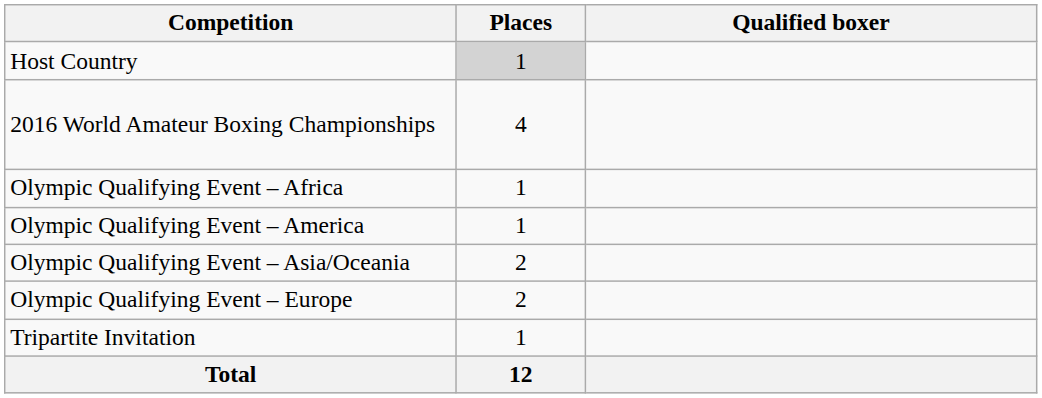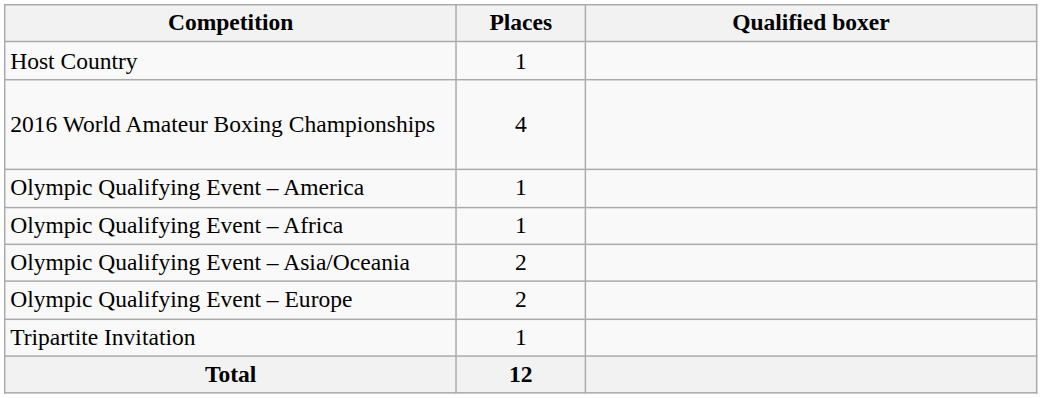Host Country | Places: lightgrey background -> no background
rows swapped: Olympic Qualifying Event – Africa <-> Olympic Qualifying Event – America
